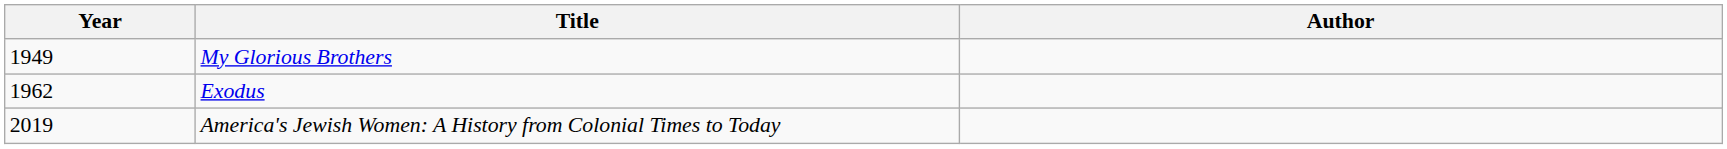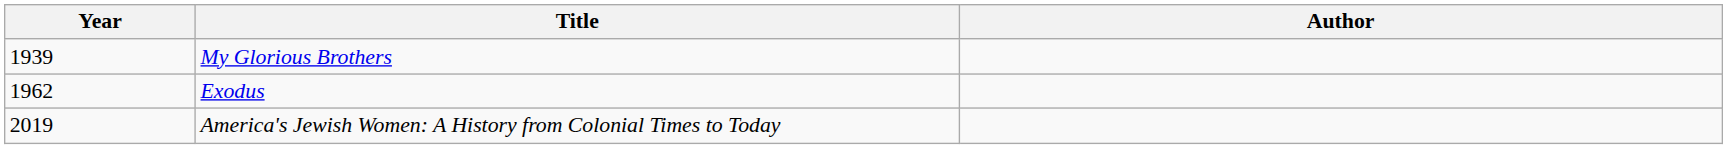My Glorious Brothers | Year: 1949 -> 1939
